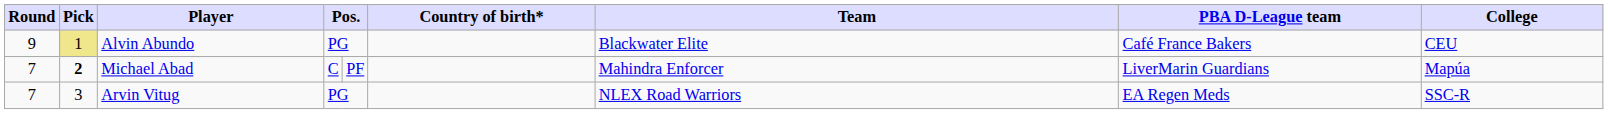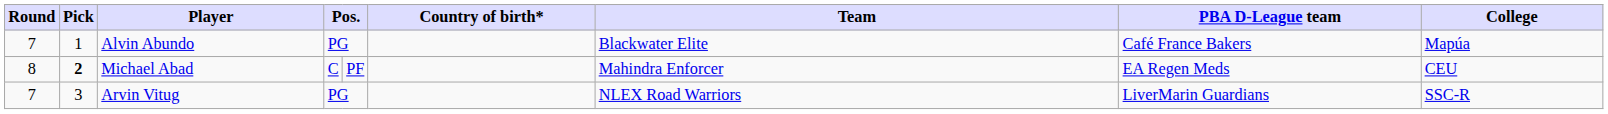Alvin Abundo | Round: 9 -> 7
Alvin Abundo | Pick: khaki background -> no background
Alvin Abundo | College: CEU -> Mapúa
Michael Abad | Round: 7 -> 8
Michael Abad | PBA D-League team: LiverMarin Guardians -> EA Regen Meds
Michael Abad | College: Mapúa -> CEU
Arvin Vitug | PBA D-League team: EA Regen Meds -> LiverMarin Guardians
